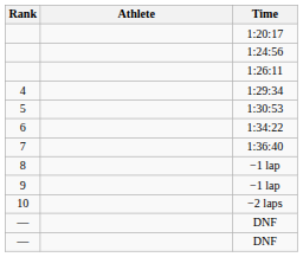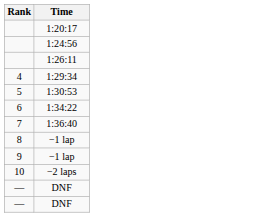- column: Athlete
